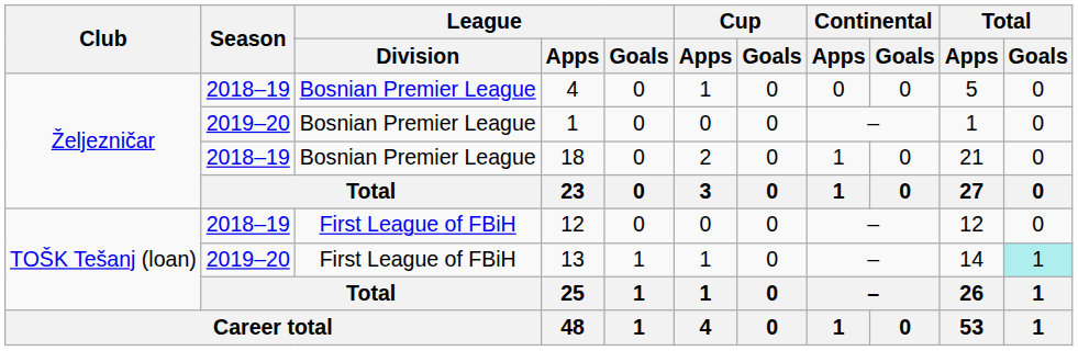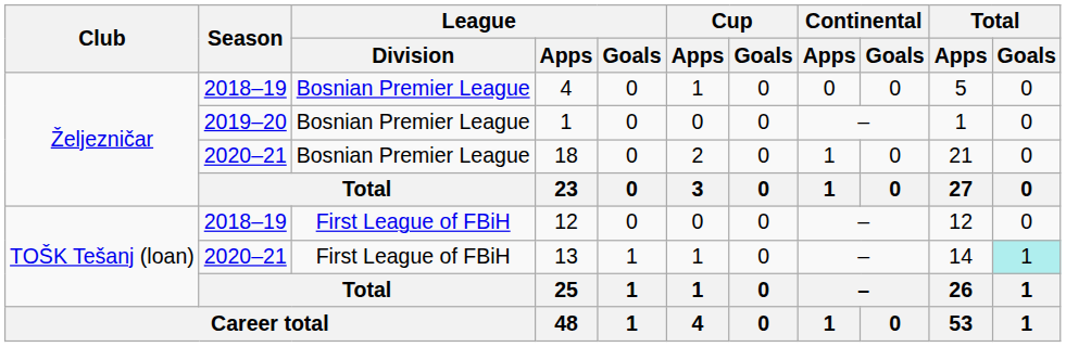18 | Season: 2018–19 -> 2020–21
13 | Season: 2019–20 -> 2020–21
